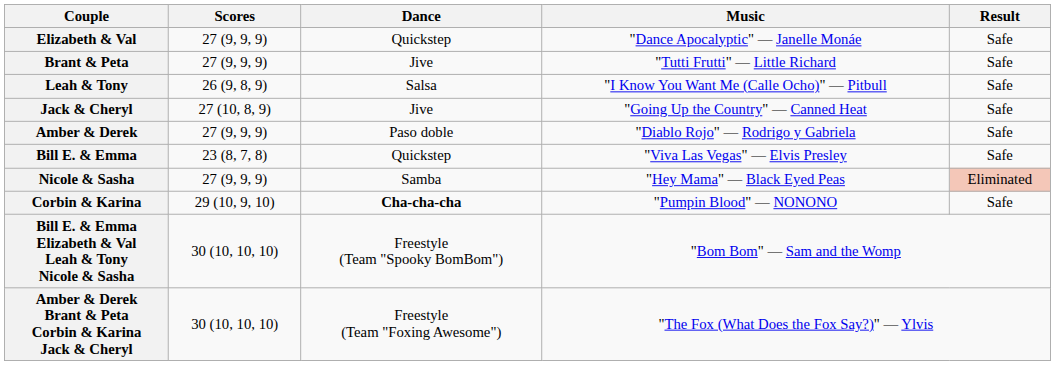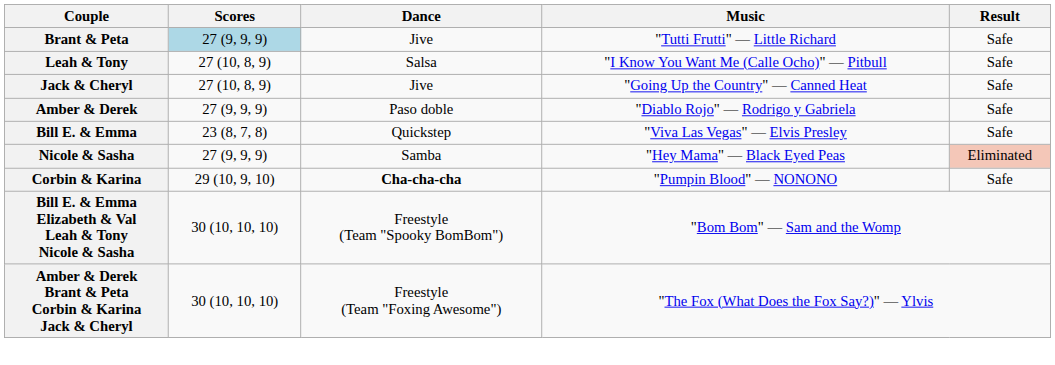- row: Elizabeth & Val | 27 (9, 9, 9) | Quickstep | "Dance Apocalyptic" — Janelle Monáe | Safe
Brant & Peta | Scores: no background -> lightblue background
Leah & Tony | Scores: 26 (9, 8, 9) -> 27 (10, 8, 9)
